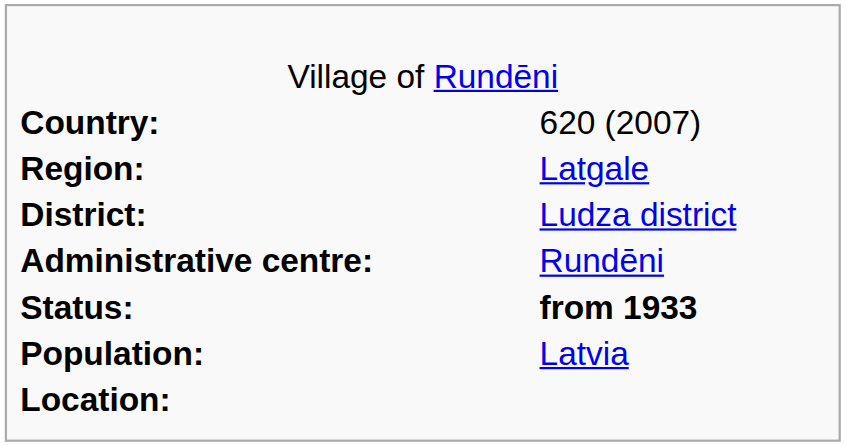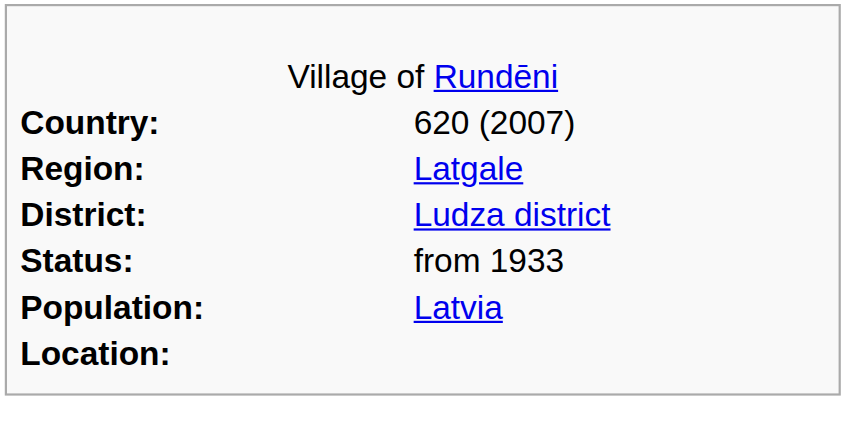- row: Administrative centre: | Rundēni
Status: | column 2: bold -> normal
